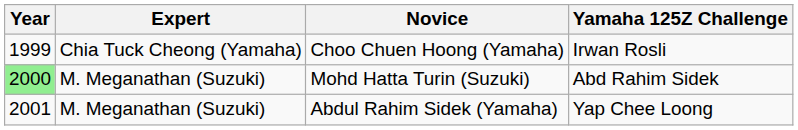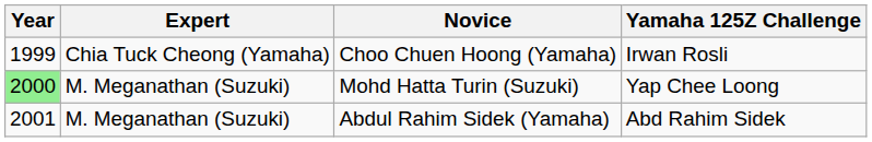Mohd Hatta Turin (Suzuki) | Yamaha 125Z Challenge: Abd Rahim Sidek -> Yap Chee Loong
Abdul Rahim Sidek (Yamaha) | Yamaha 125Z Challenge: Yap Chee Loong -> Abd Rahim Sidek
